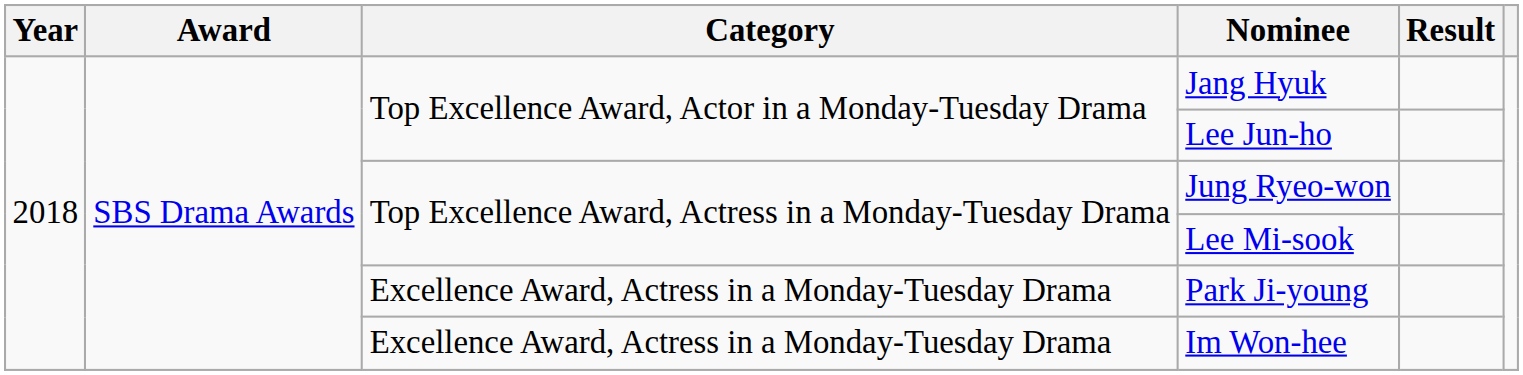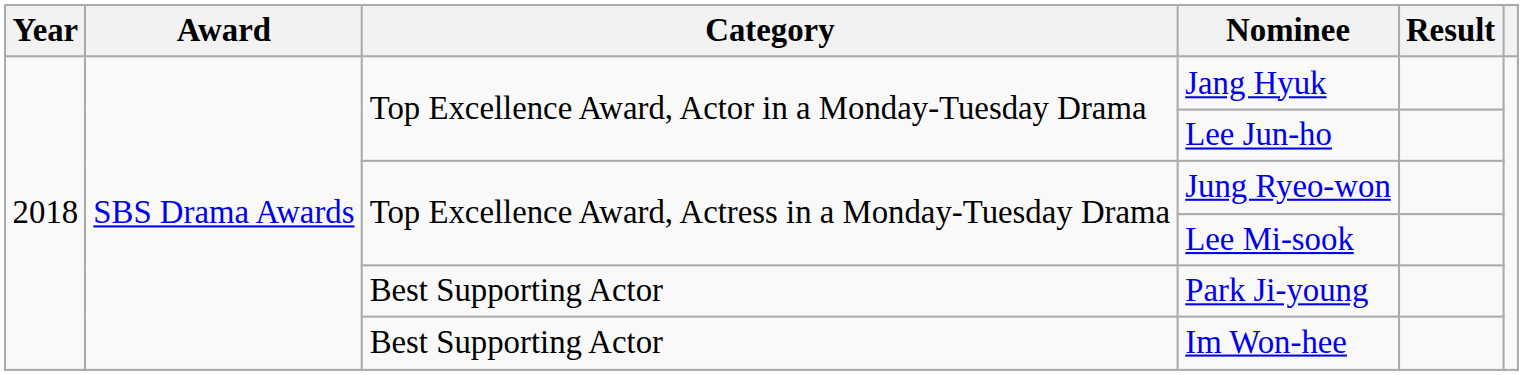Park Ji-young | Category: Excellence Award, Actress in a Monday-Tuesday Drama -> Best Supporting Actor
Im Won-hee | Category: Excellence Award, Actress in a Monday-Tuesday Drama -> Best Supporting Actor
